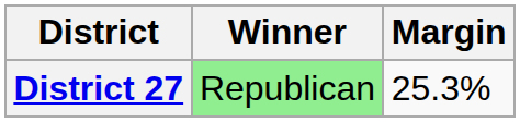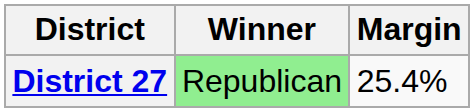District 27 | Margin: 25.3% -> 25.4%
